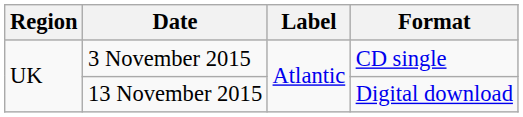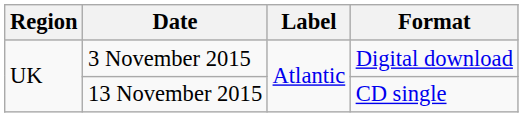3 November 2015 | Format: CD single -> Digital download
13 November 2015 | Format: Digital download -> CD single
